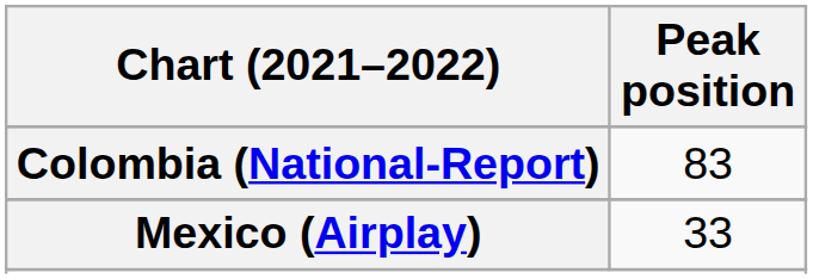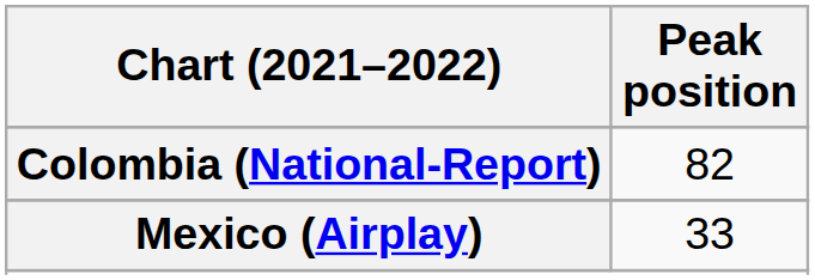Colombia (National-Report) | Peak position: 83 -> 82
